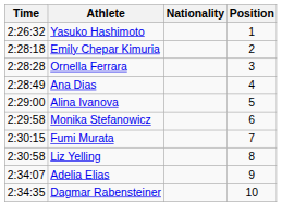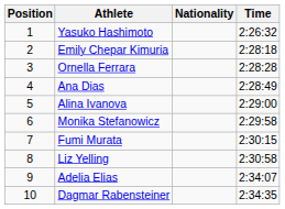columns swapped: Position <-> Time
